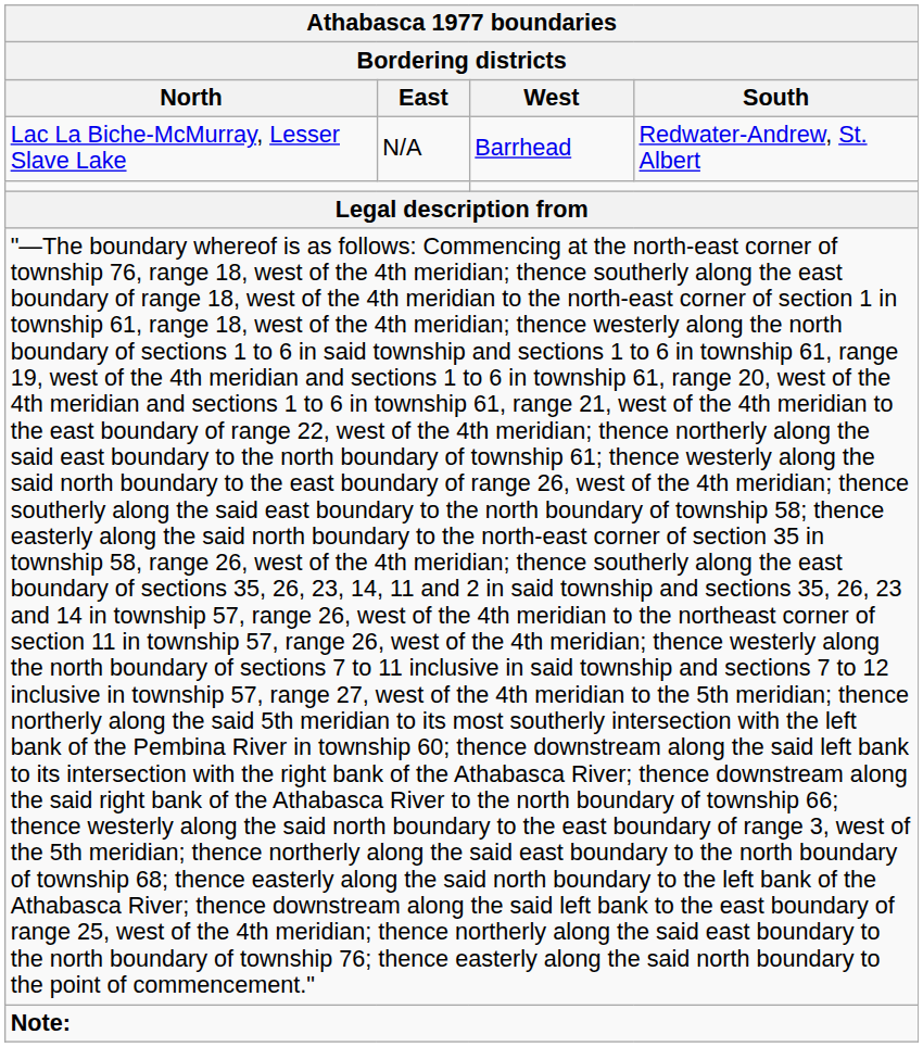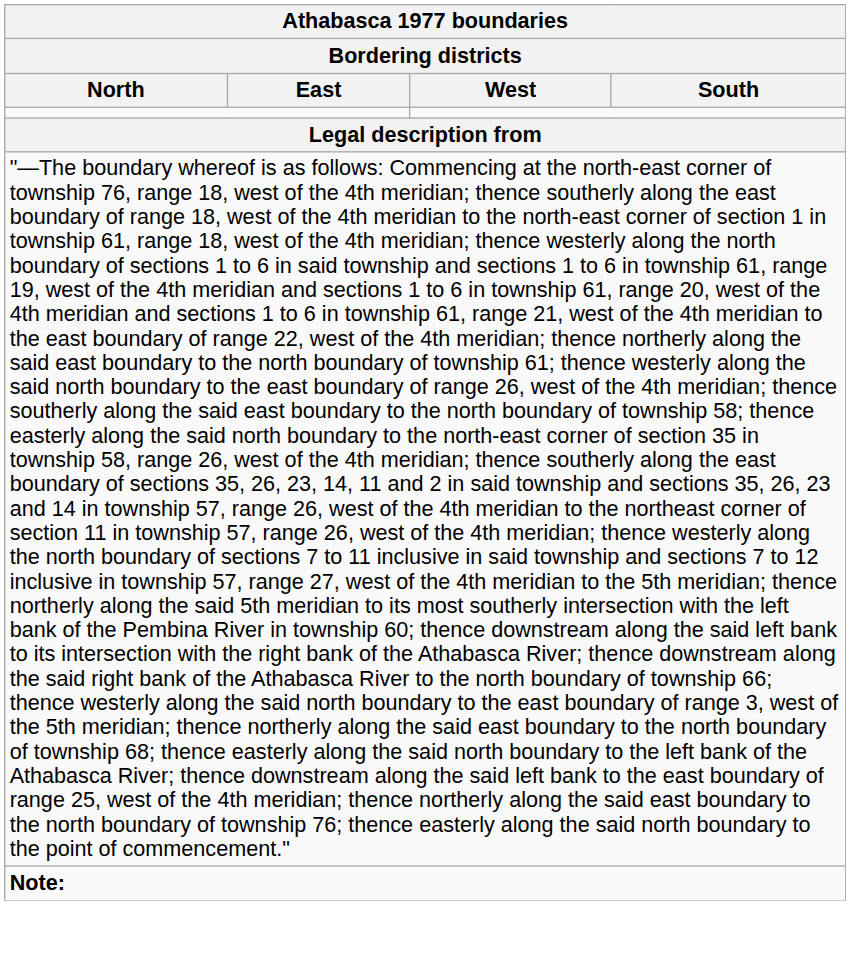- row: Lac La Biche-McMurray, Lesser Slave Lake | N/A | Barrhead | Redwater-Andrew, St. Albert
